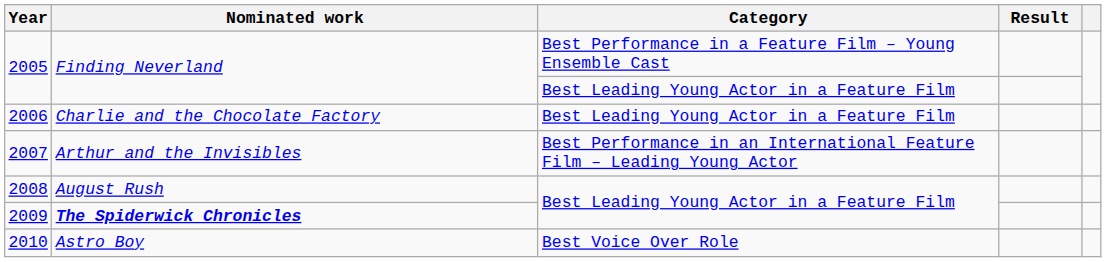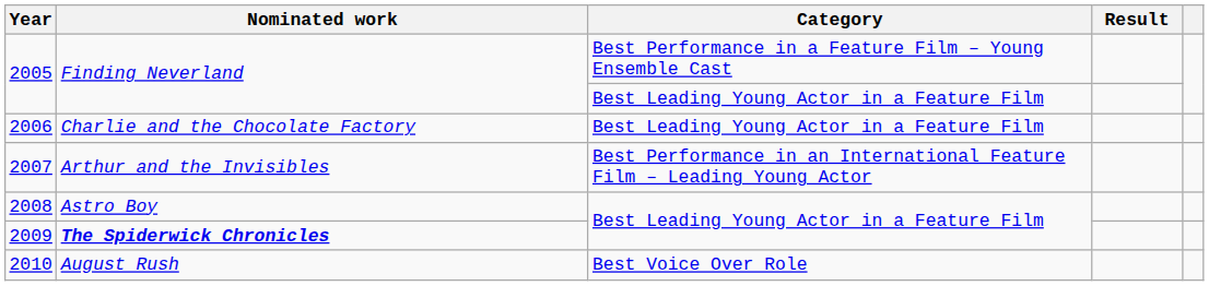2008 | Nominated work: August Rush -> Astro Boy
2010 | Nominated work: Astro Boy -> August Rush
